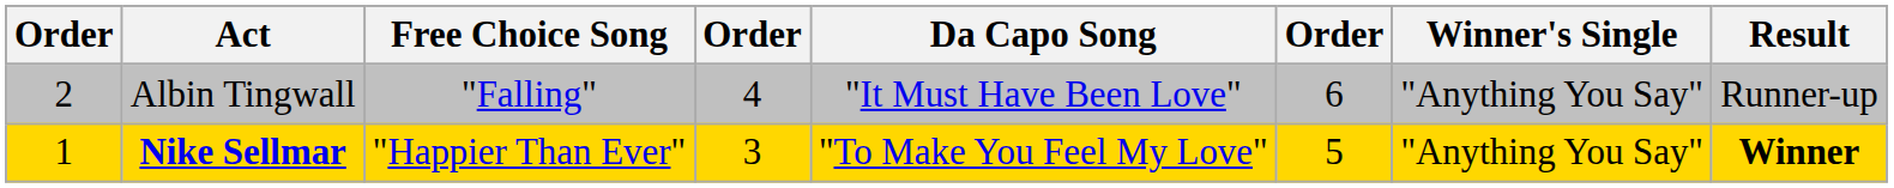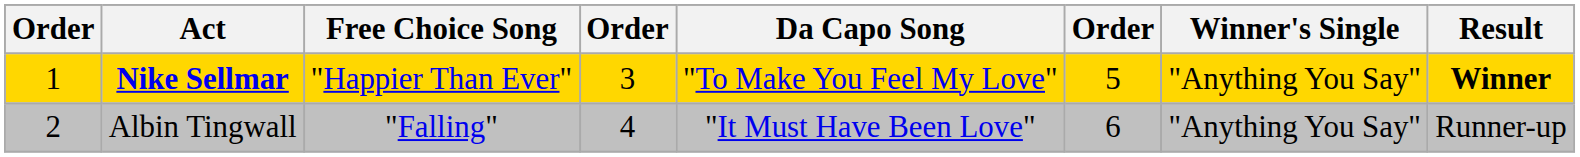rows swapped: Nike Sellmar <-> Albin Tingwall
